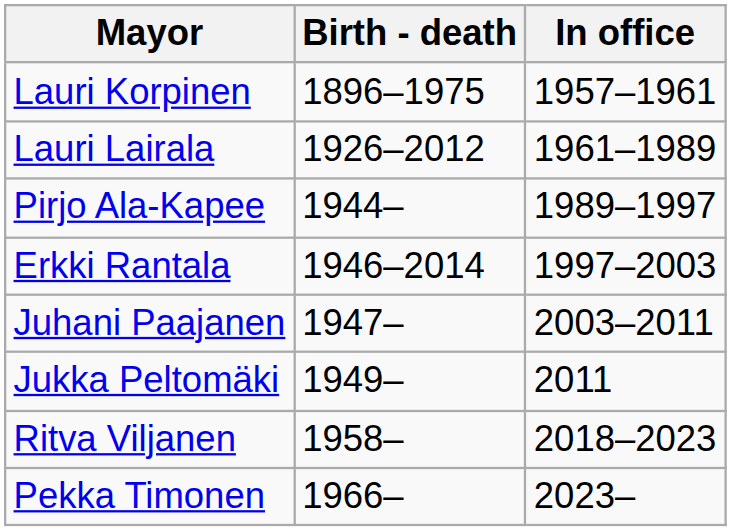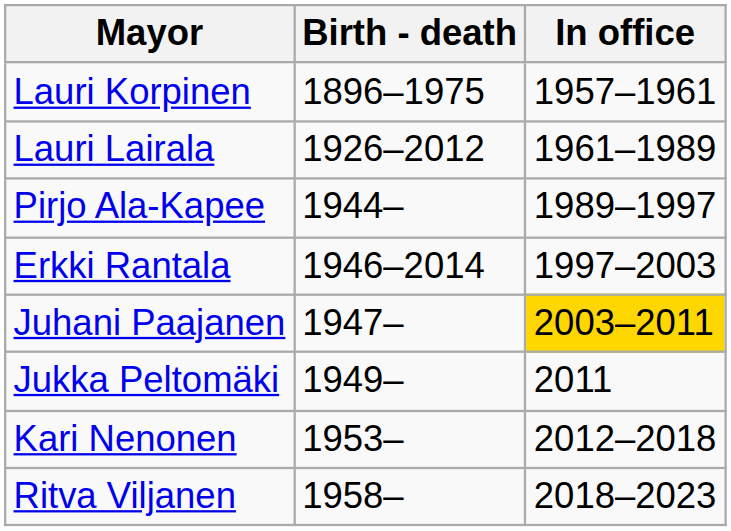Juhani Paajanen | In office: no background -> gold background
+ row: Kari Nenonen | 1953– | 2012–2018
- row: Pekka Timonen | 1966– | 2023–
